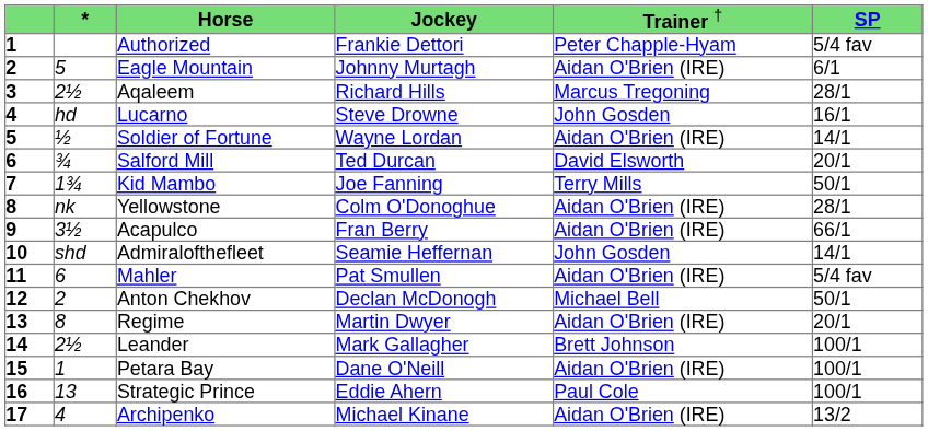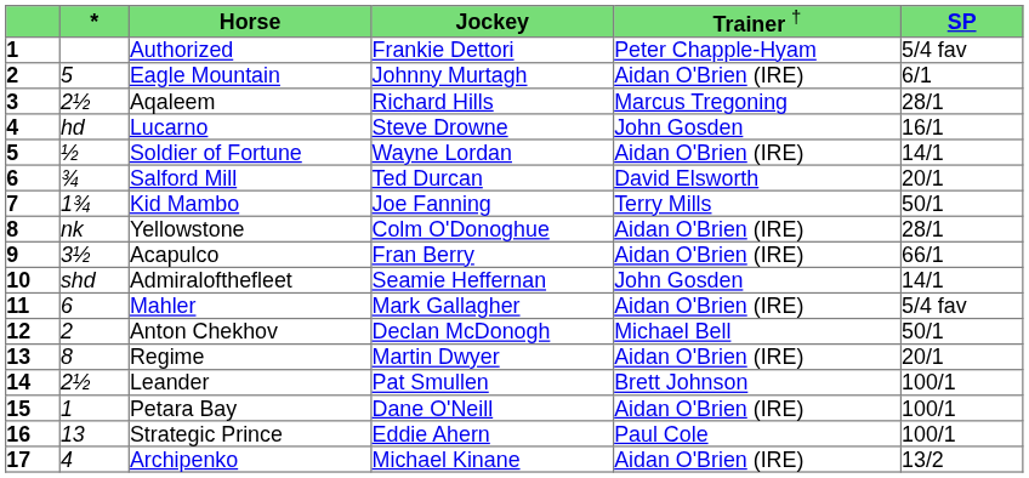Mahler | column 4: Pat Smullen -> Mark Gallagher
Leander | column 4: Mark Gallagher -> Pat Smullen
